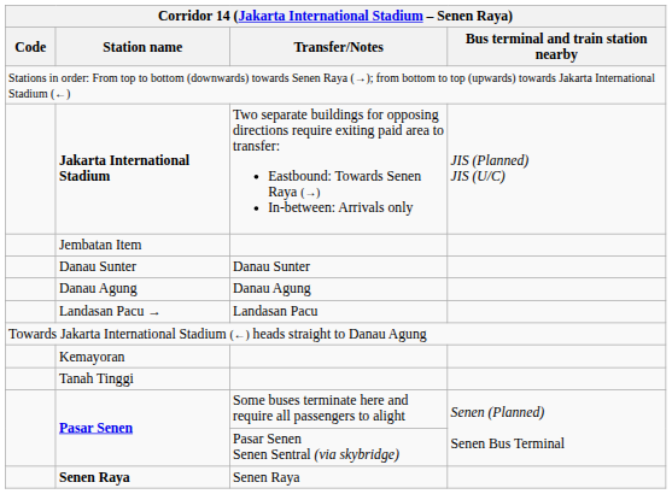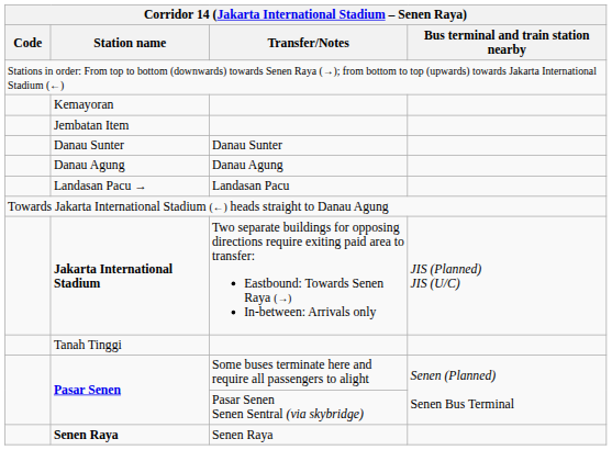rows swapped: Jakarta International Stadium <-> Kemayoran
